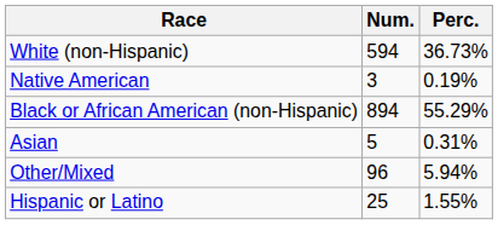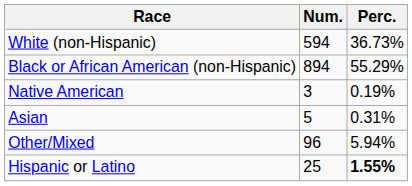rows swapped: Black or African American (non-Hispanic) <-> Native American
Hispanic or Latino | Perc.: normal -> bold
